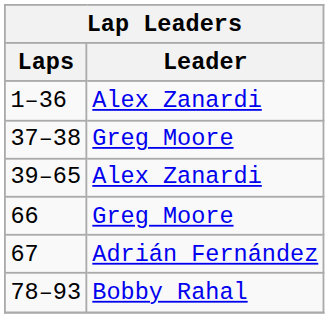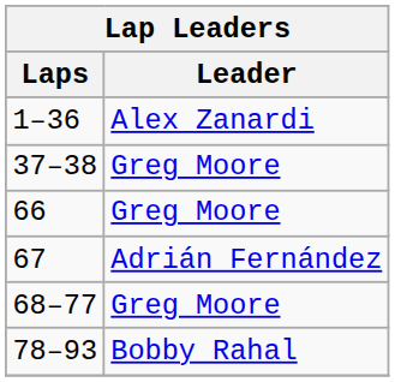- row: 39–65 | Alex Zanardi
+ row: 68–77 | Greg Moore
